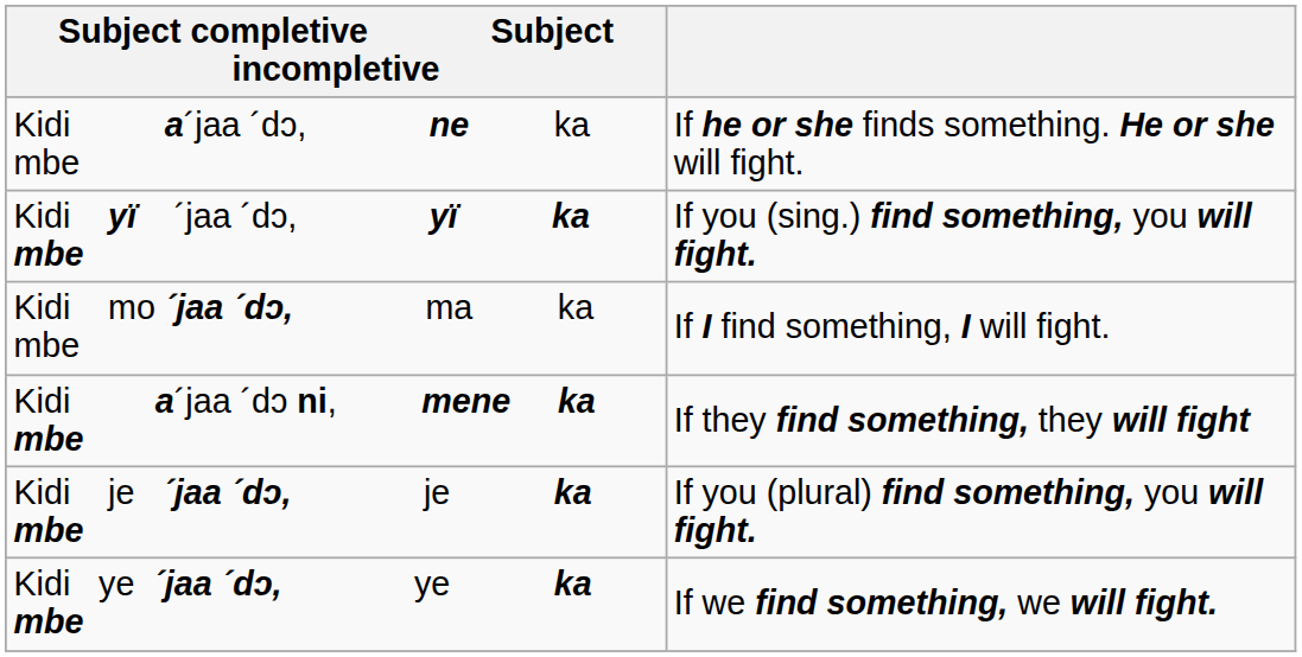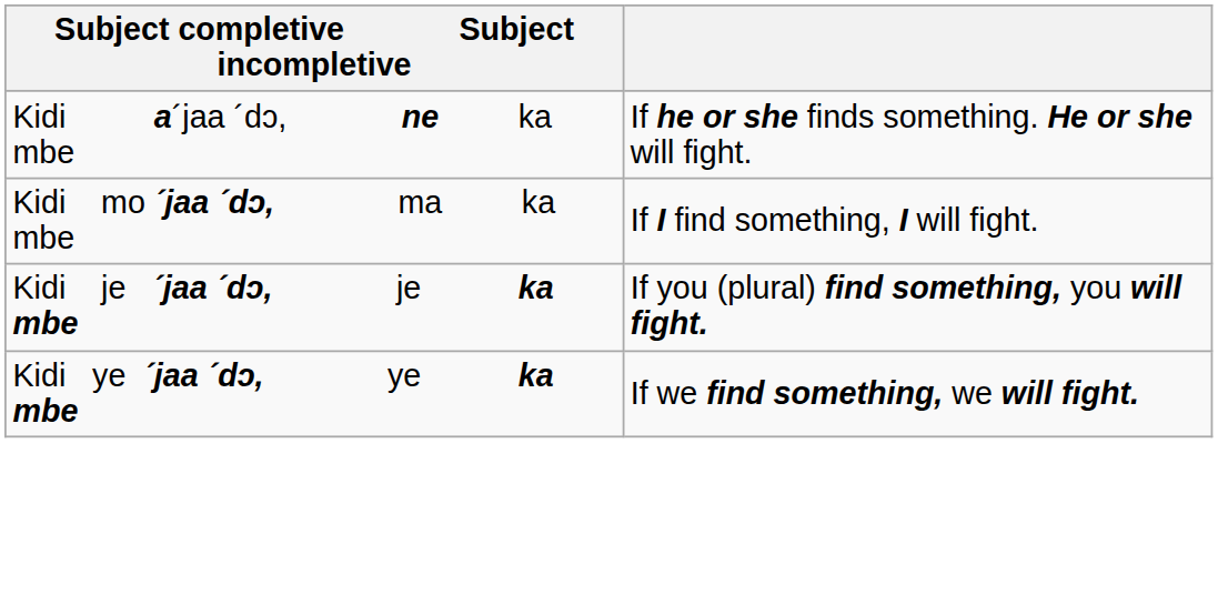- row: Kidi yï ´jaa ´dɔ, yï ka mbe | If you (sing.) find something, you will fight.
- row: Kidi a´jaa ´dɔ ni, mene ka mbe | If they find something, they will fight
